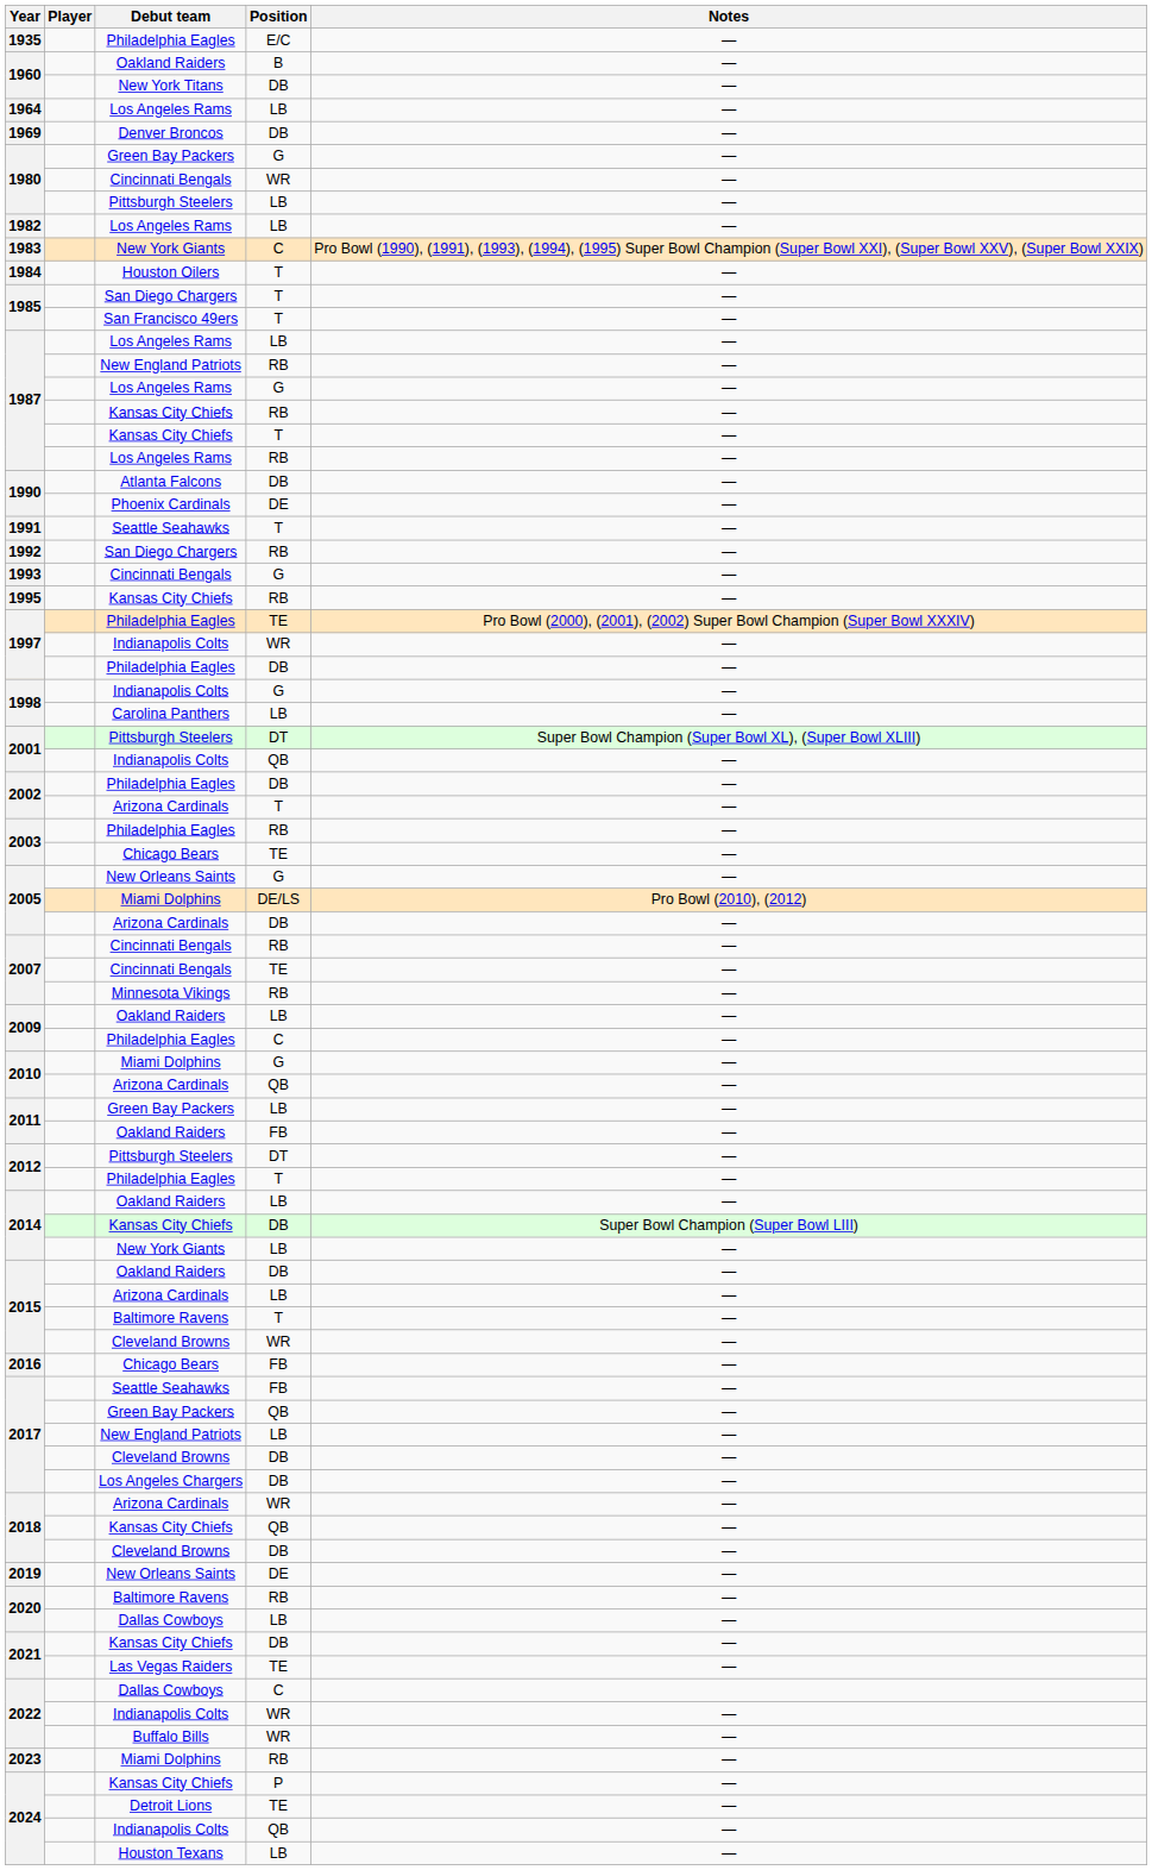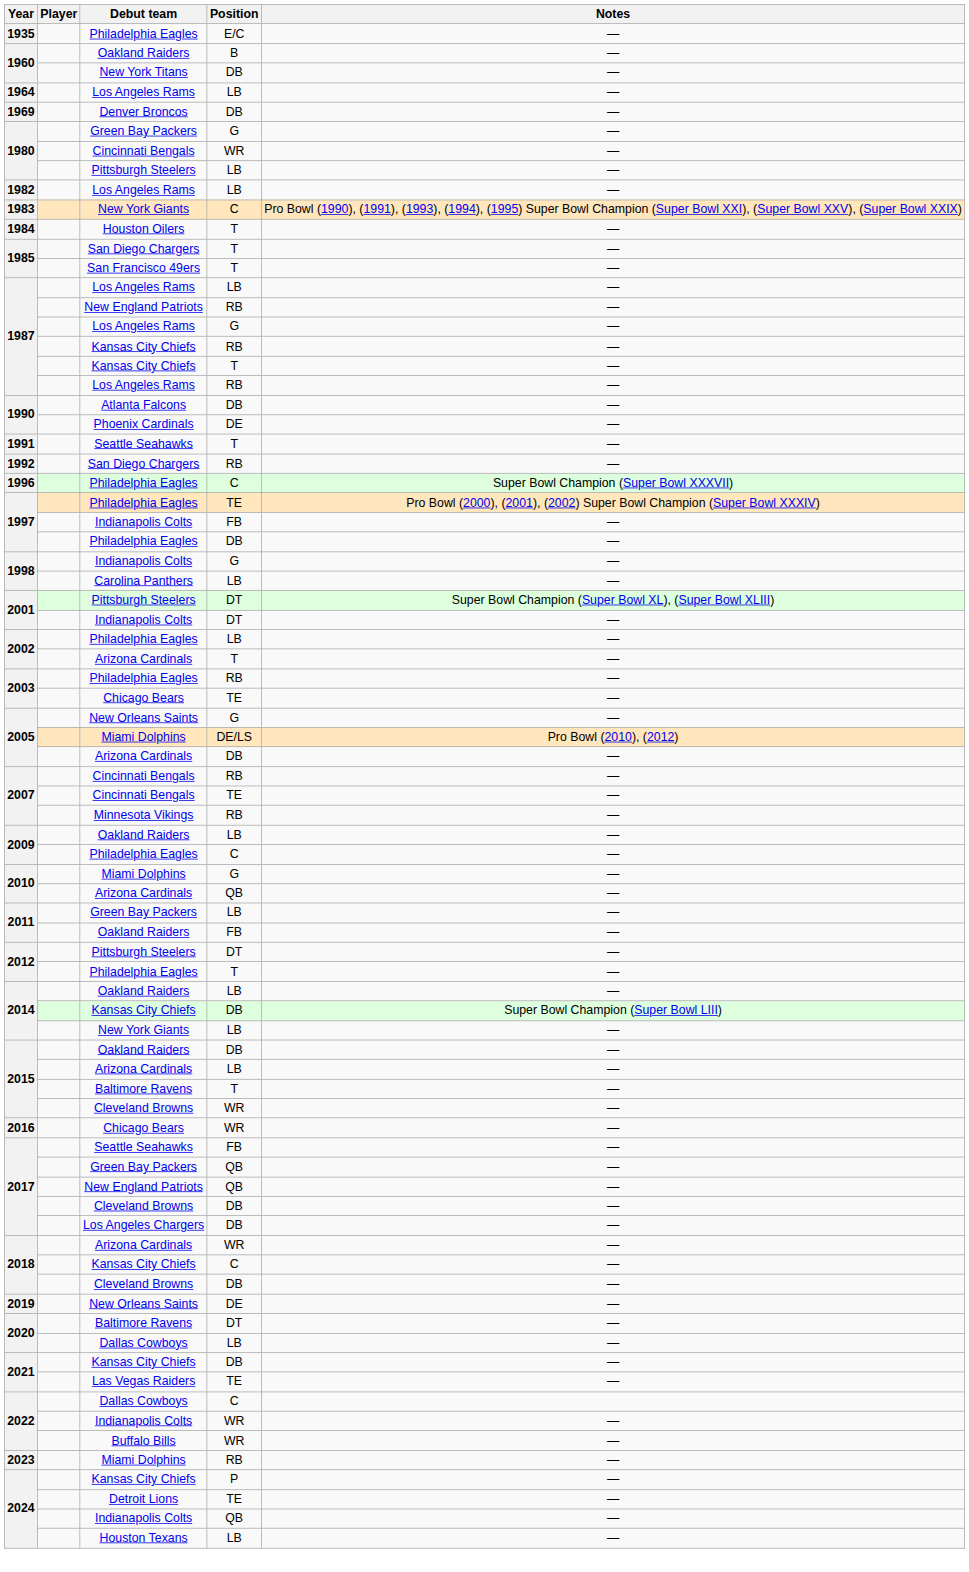- row: 1993 | Cincinnati Bengals | G | —
- row: 1995 | Kansas City Chiefs | RB | —
+ row: 1996 | Philadelphia Eagles | C | Super Bowl Champion (Super Bowl XXXVII)
1997 / Indianapolis Colts | Position: WR -> FB
2001 / Indianapolis Colts | Position: QB -> DT
2002 / Philadelphia Eagles | Position: DB -> LB
2016 | Position: FB -> WR
2017 / New England Patriots | Position: LB -> QB
2018 / Kansas City Chiefs | Position: QB -> C
2020 / Baltimore Ravens | Position: RB -> DT
